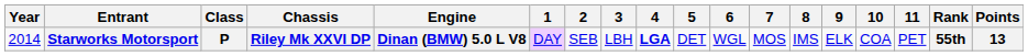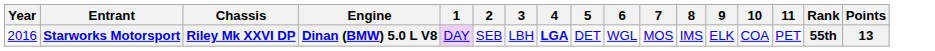- column: Class | P
Starworks Motorsport | Year: 2014 -> 2016
